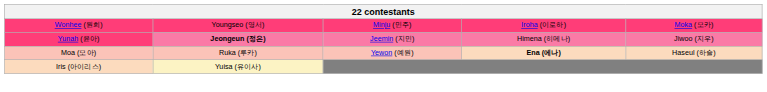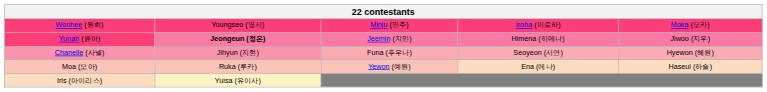+ row: Chanelle (사넬) | Jihyun (지현) | Funa (후우나) | Seoyeon (서연) | Hyewon (혜원)
Moa (모아) | column 4: bold -> normal
